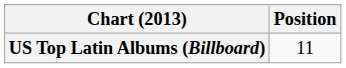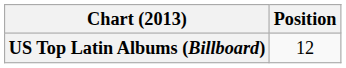US Top Latin Albums (Billboard) | Position: 11 -> 12
